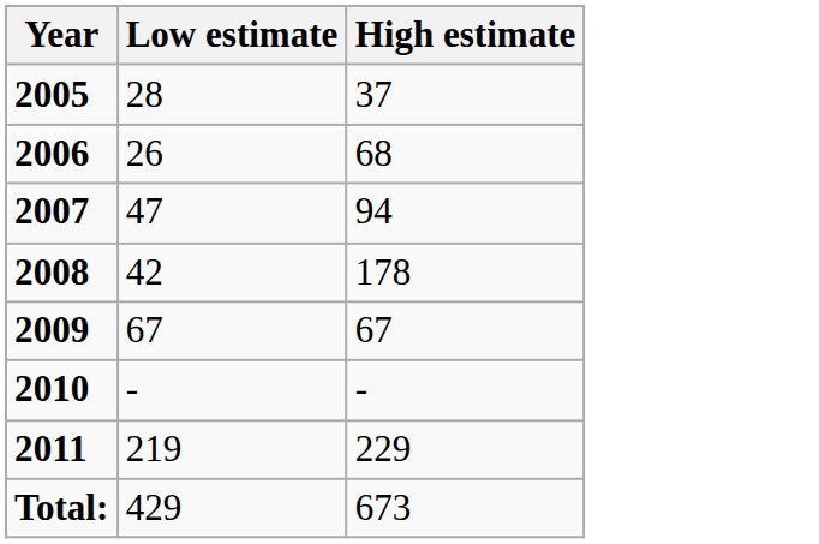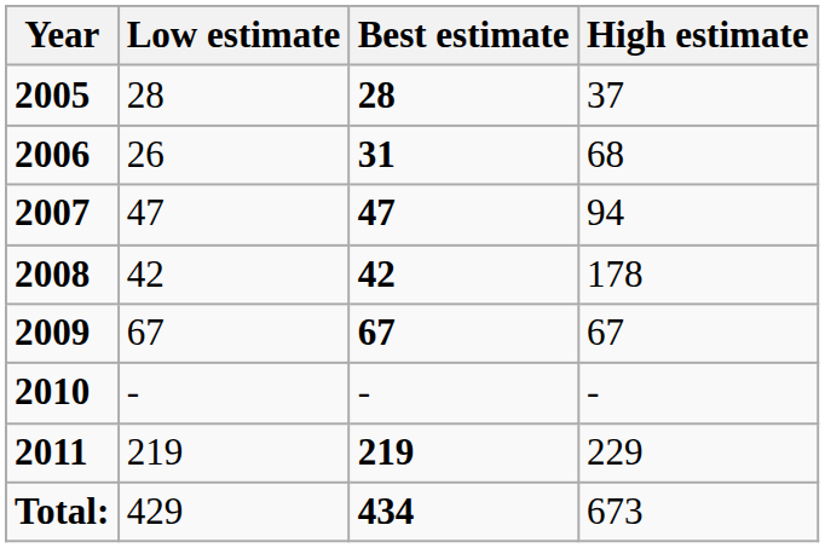+ column: Best estimate | 28 | 31 | 47 | 42 | 67 | - | 219 | 434
